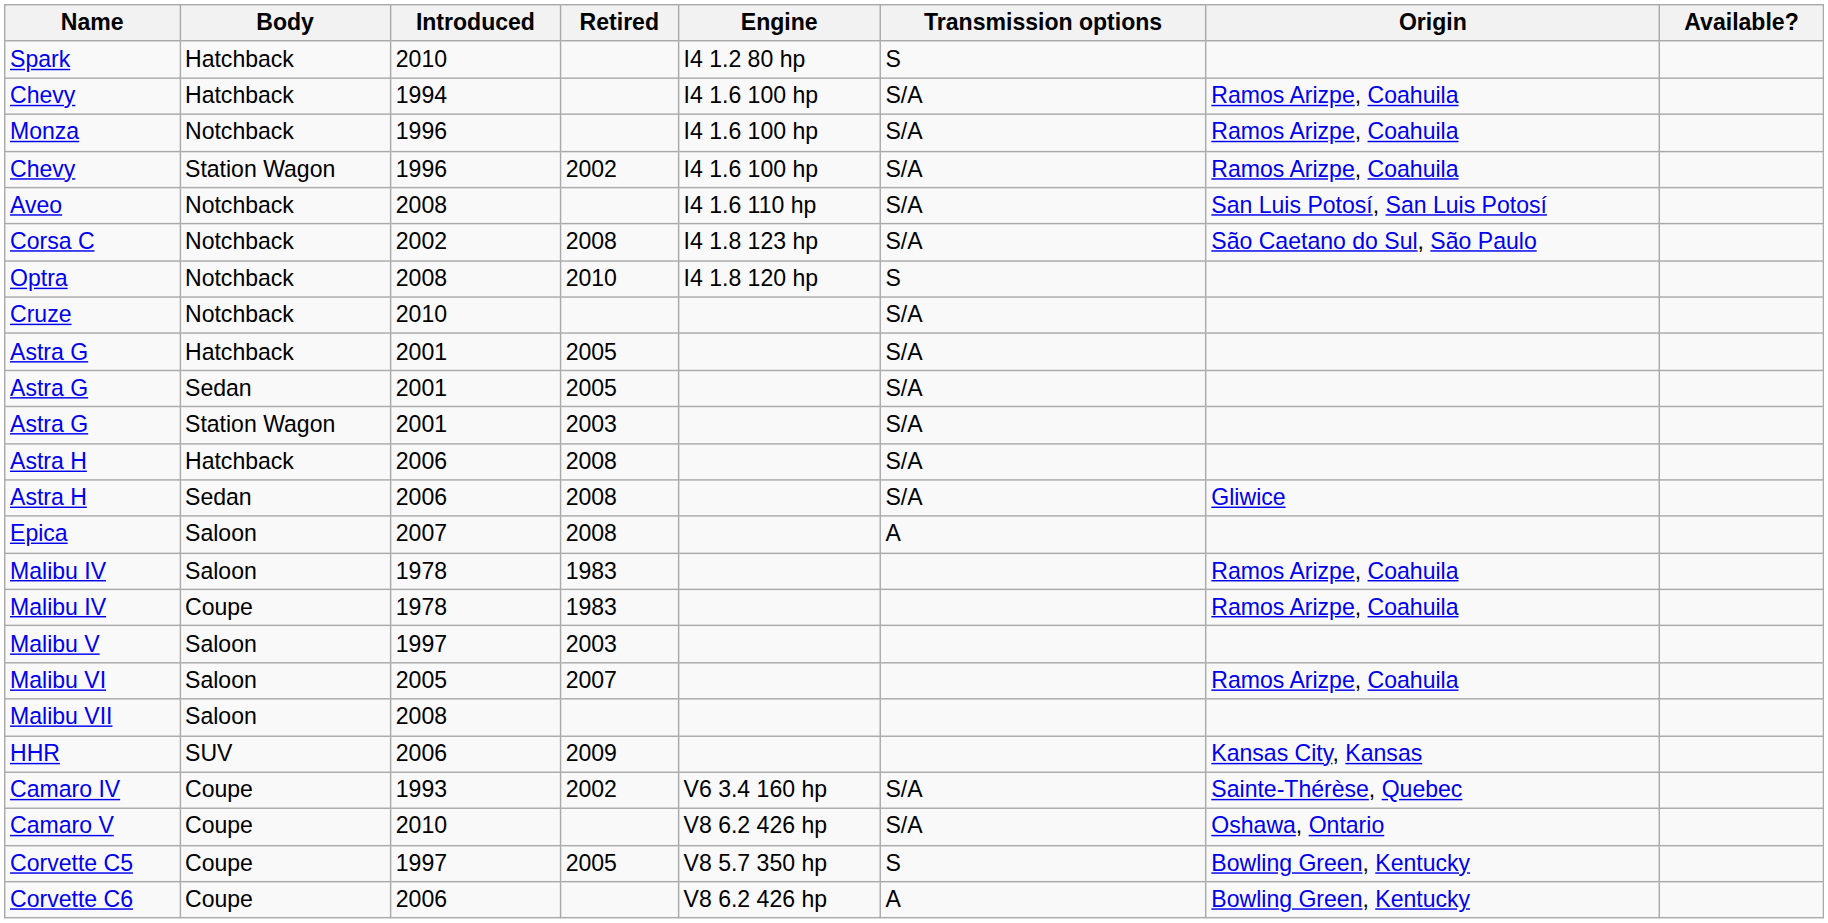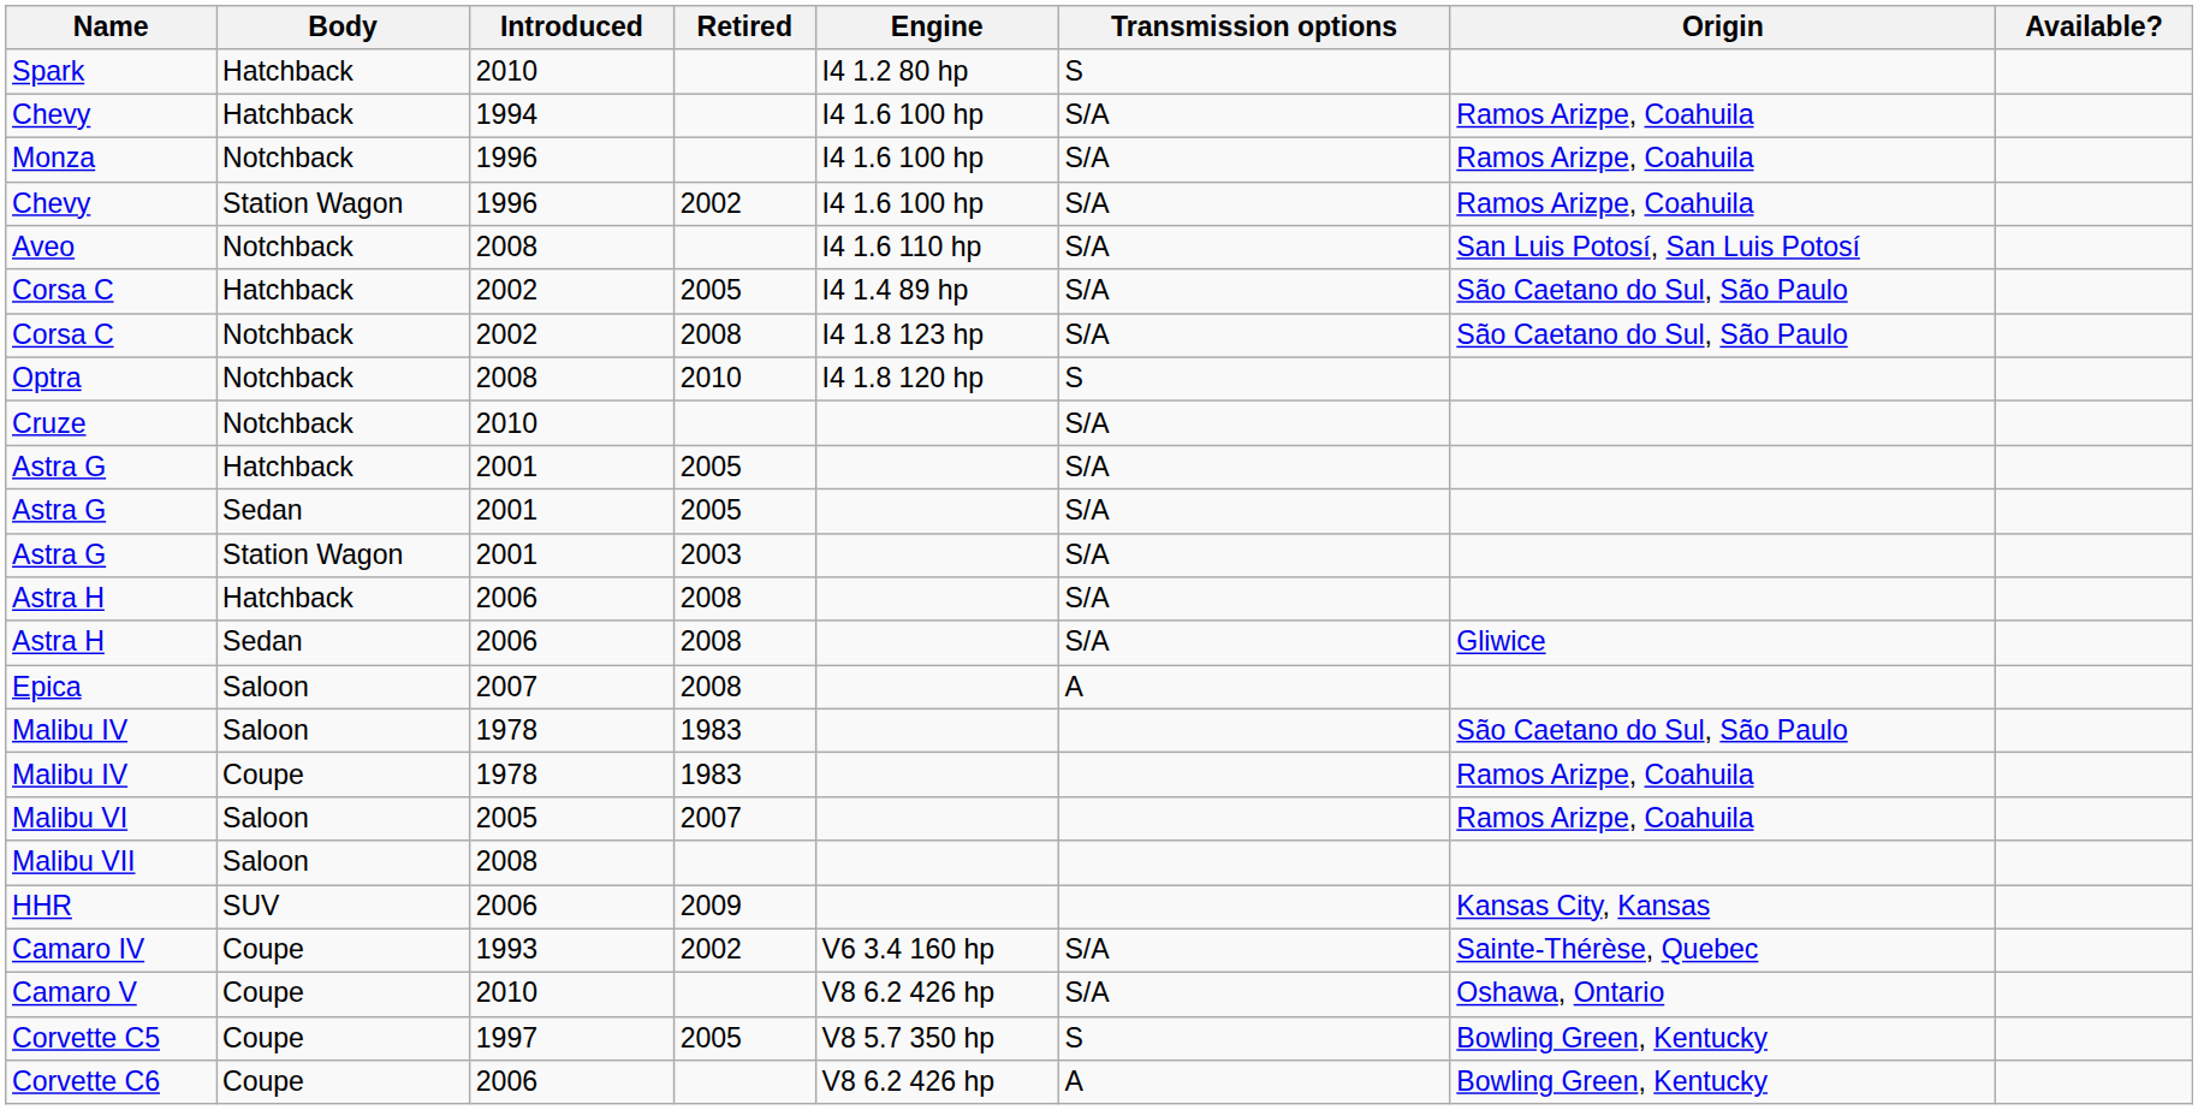+ row: Corsa C | Hatchback | 2002 | 2005 | I4 1.4 89 hp | S/A | São Caetano do Sul, São Paulo
Malibu IV / Saloon | Origin: Ramos Arizpe, Coahuila -> São Caetano do Sul, São Paulo
- row: Malibu V | Saloon | 1997 | 2003
